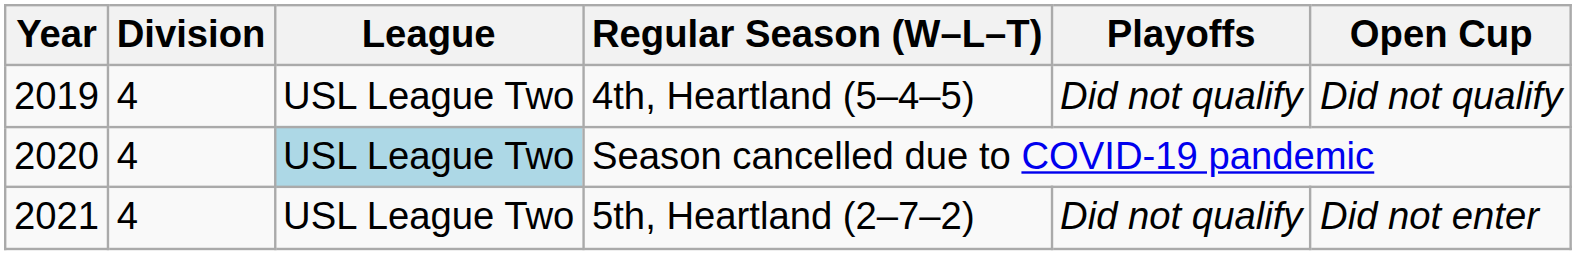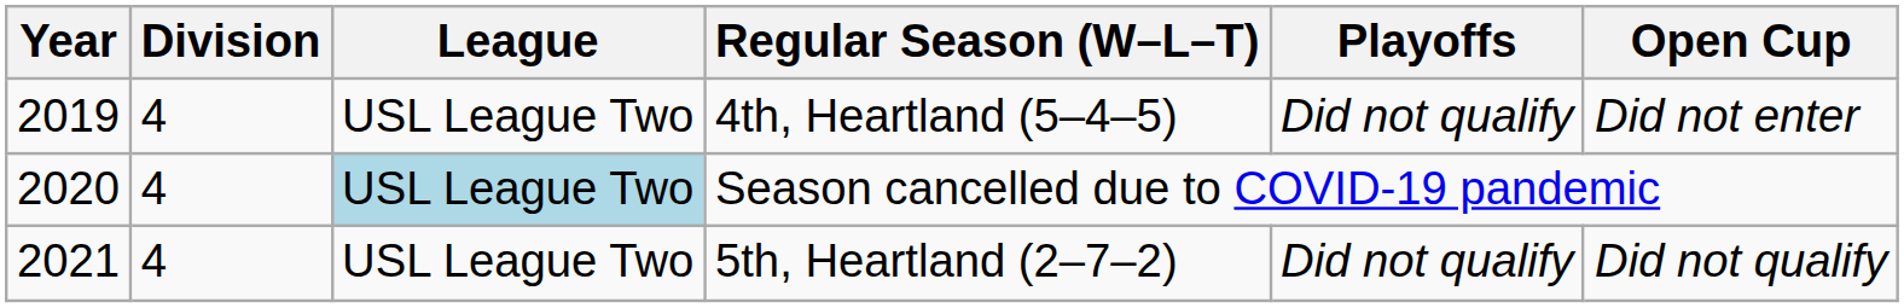4th, Heartland (5–4–5) | Open Cup: Did not qualify -> Did not enter
5th, Heartland (2–7–2) | Open Cup: Did not enter -> Did not qualify
